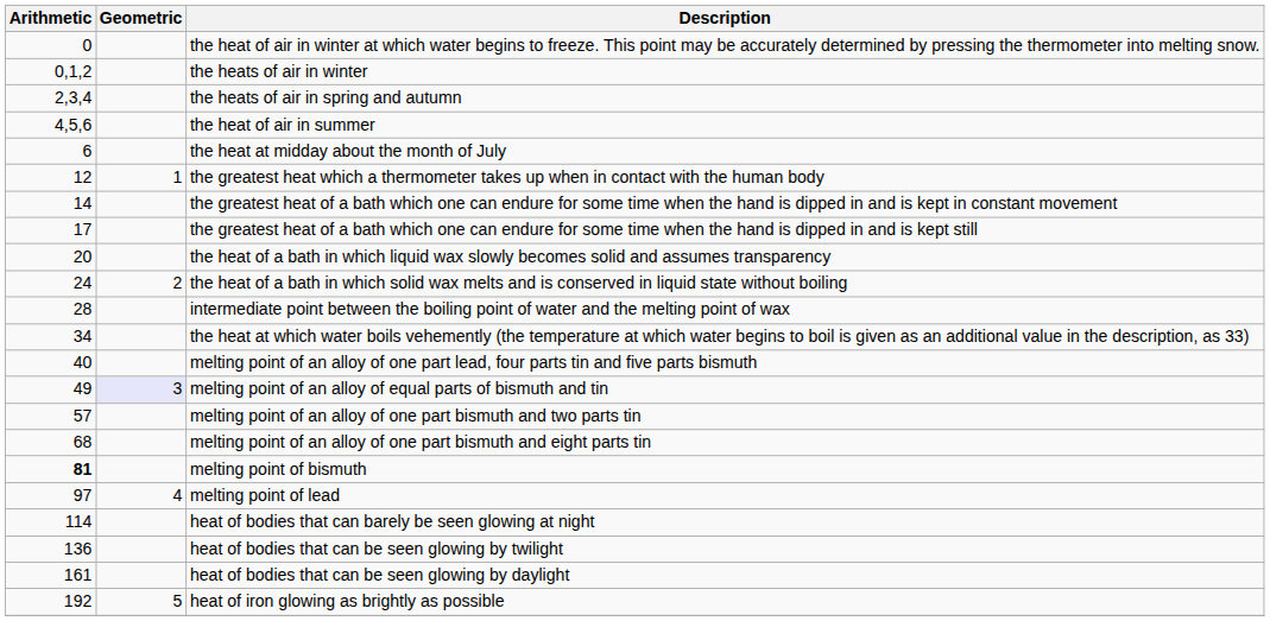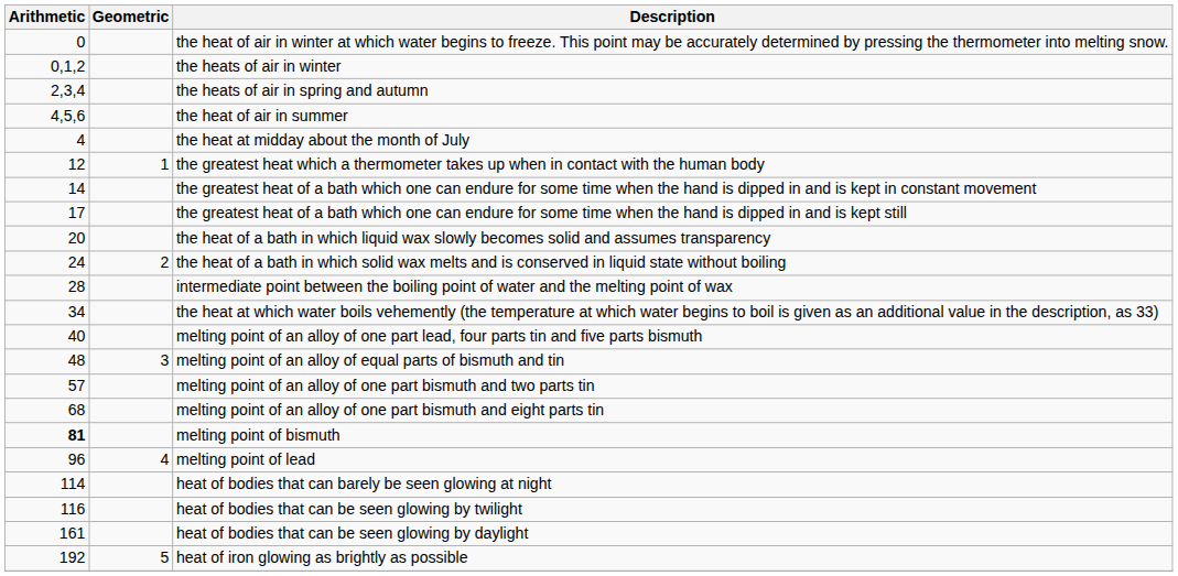the heat at midday about the month of July | Arithmetic: 6 -> 4
melting point of an alloy of equal parts of bismuth and tin | Arithmetic: 49 -> 48
melting point of an alloy of equal parts of bismuth and tin | Geometric: lavender background -> no background
melting point of lead | Arithmetic: 97 -> 96
heat of bodies that can be seen glowing by twilight | Arithmetic: 136 -> 116
